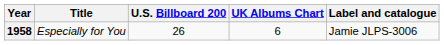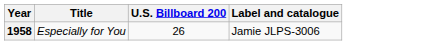- column: UK Albums Chart | 6
